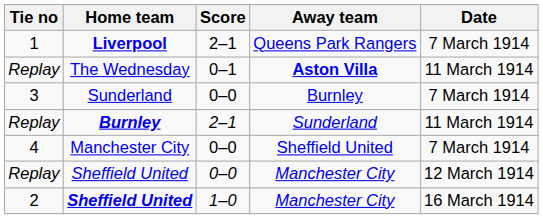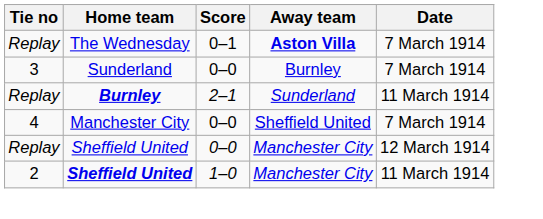- row: 1 | Liverpool | 2–1 | Queens Park Rangers | 7 March 1914
The Wednesday | Date: 11 March 1914 -> 7 March 1914
Sheffield United / 1–0 | Date: 16 March 1914 -> 11 March 1914
